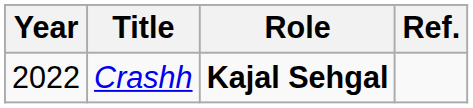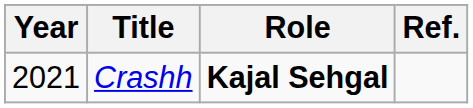Crashh | Year: 2022 -> 2021
